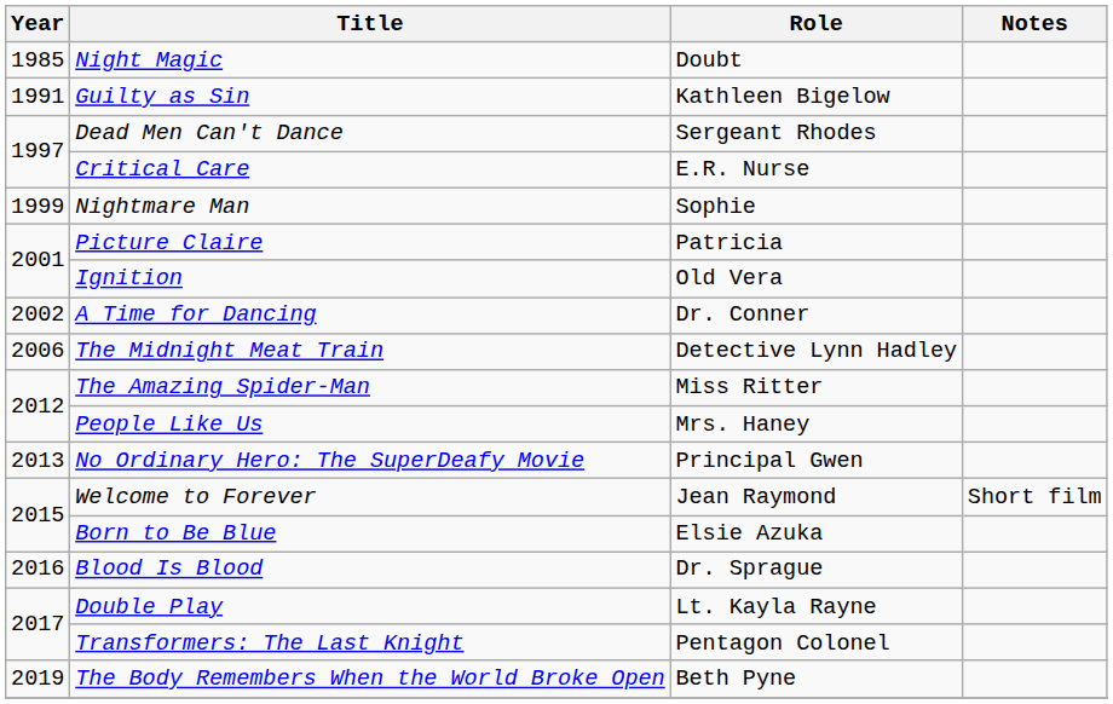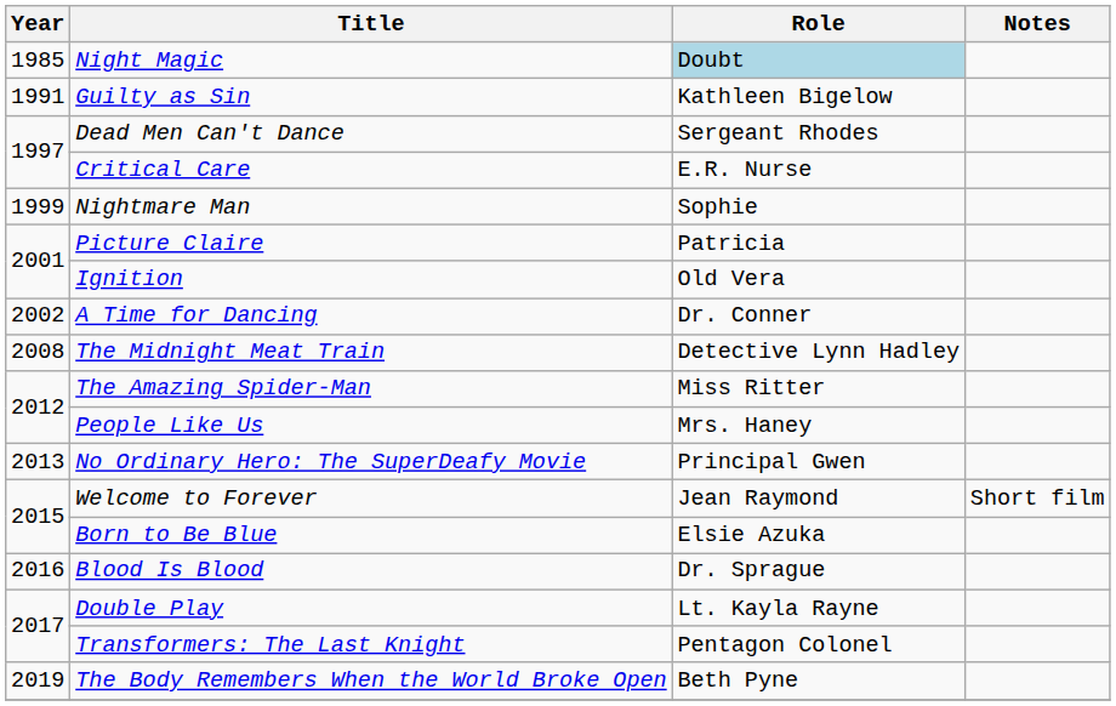Night Magic | Role: no background -> lightblue background
The Midnight Meat Train | Year: 2006 -> 2008
